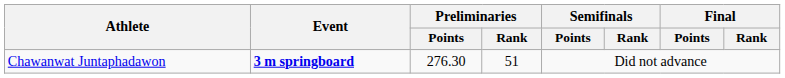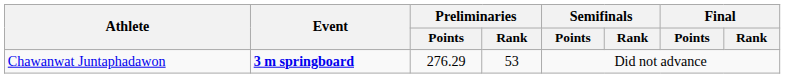Chawanwat Juntaphadawon | Preliminaries / Points: 276.30 -> 276.29
Chawanwat Juntaphadawon | Preliminaries / Rank: 51 -> 53
